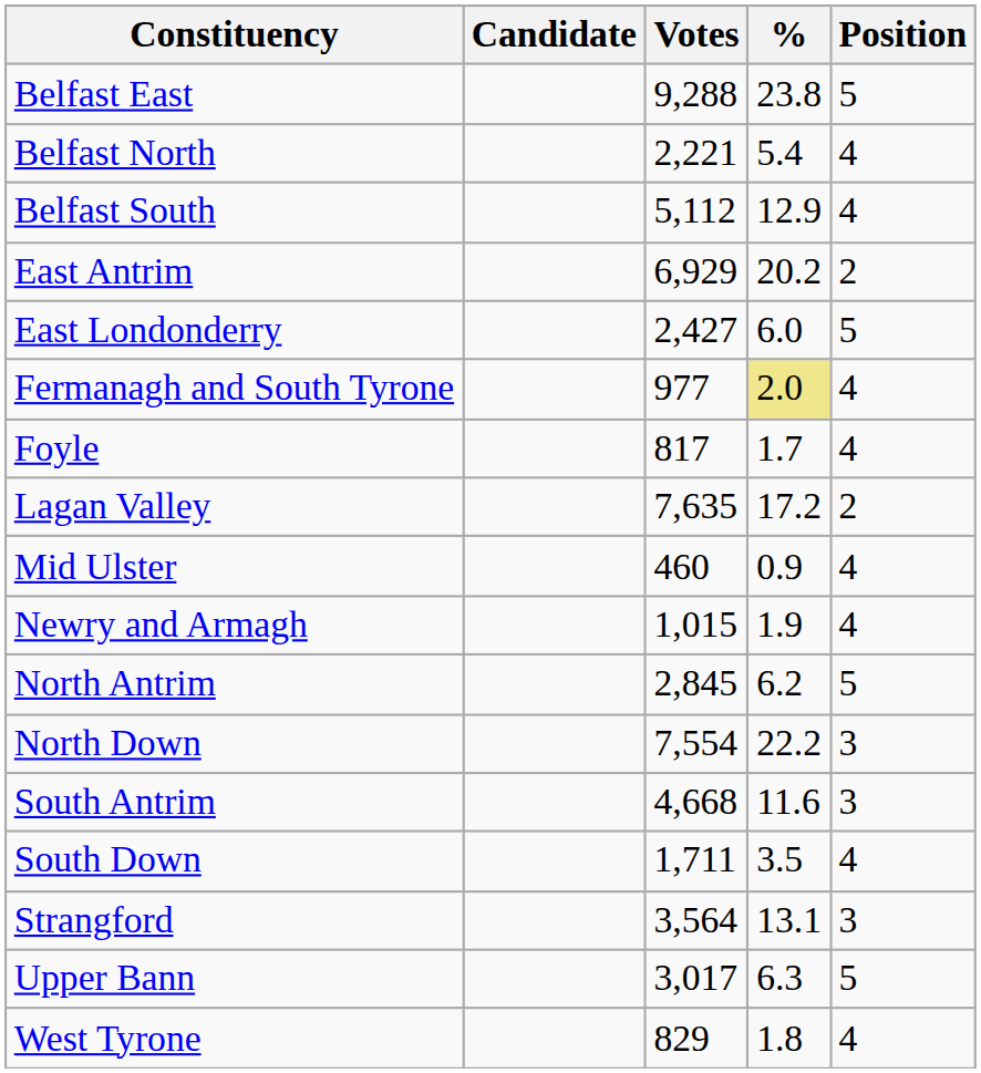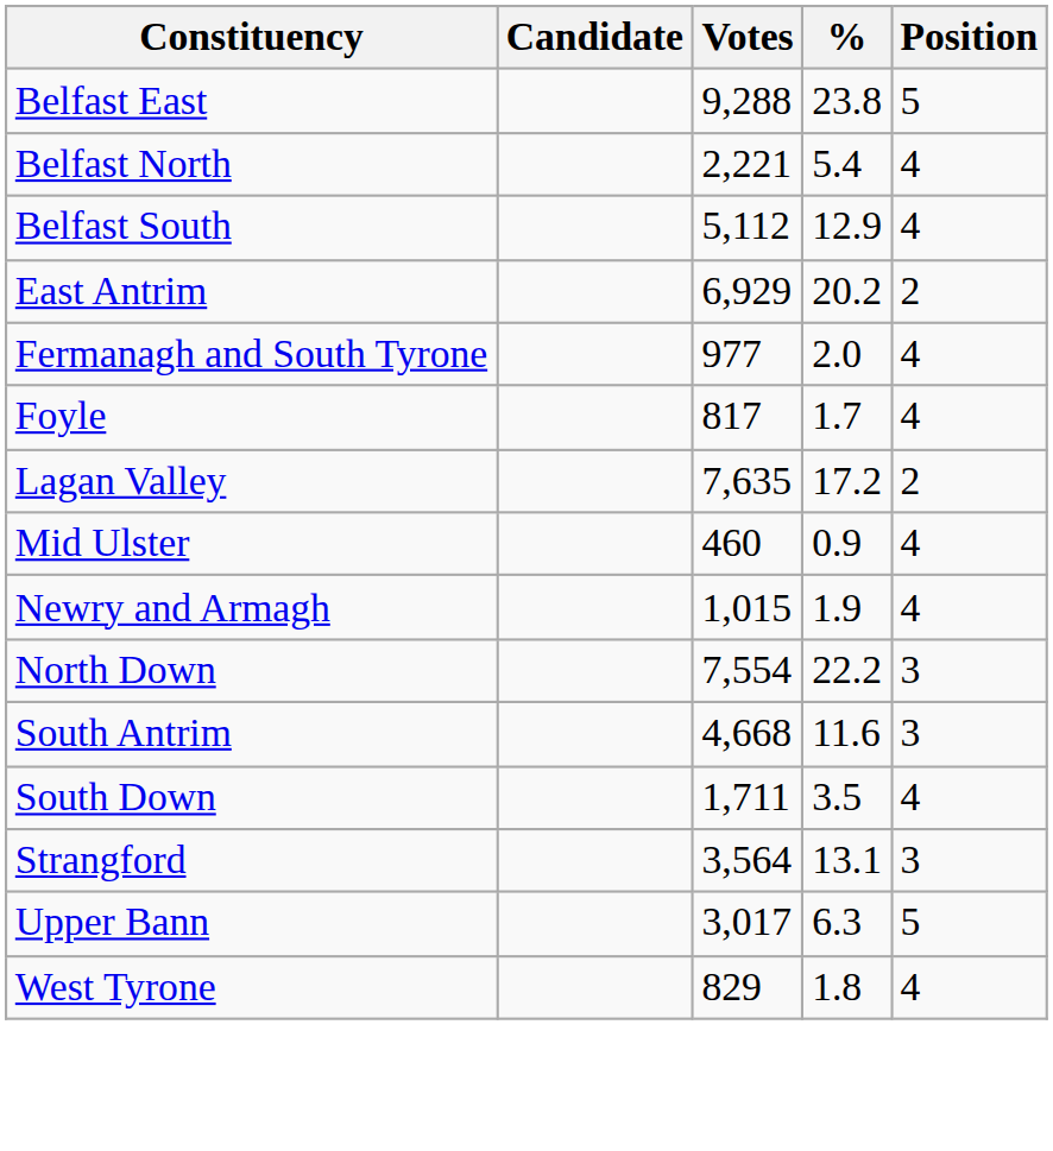- row: East Londonderry | 2,427 | 6.0 | 5
Fermanagh and South Tyrone | %: khaki background -> no background
- row: North Antrim | 2,845 | 6.2 | 5
